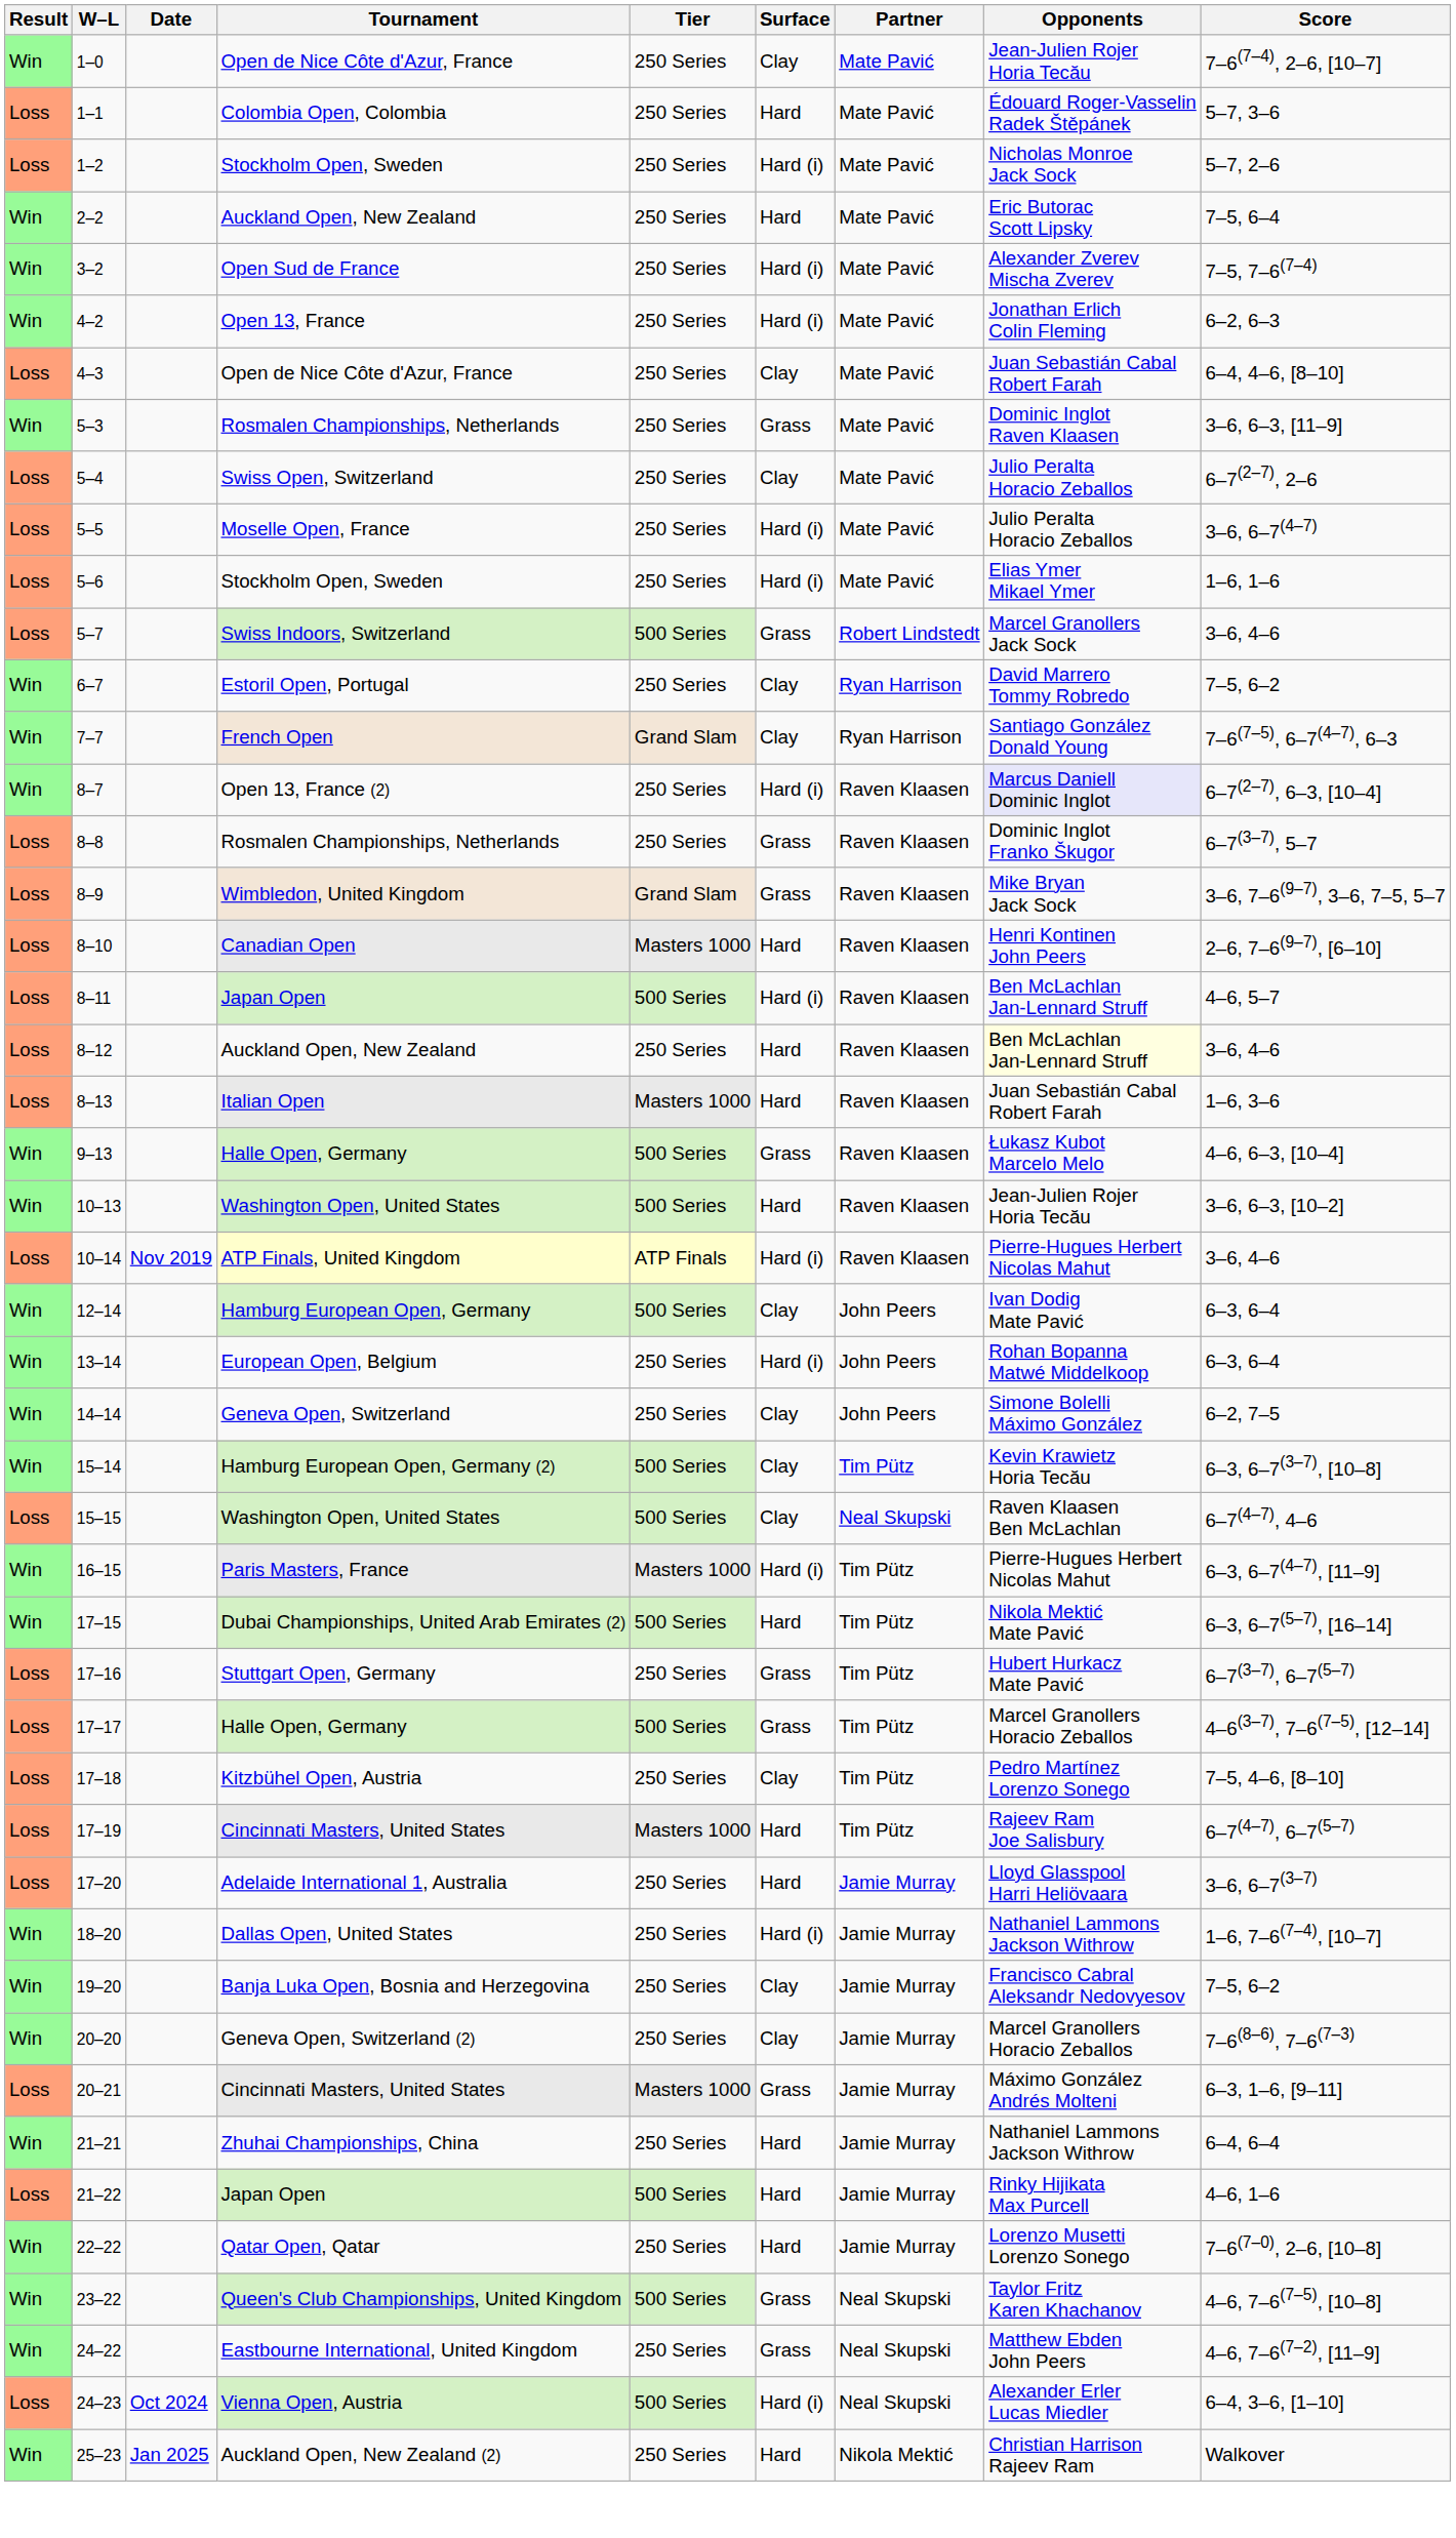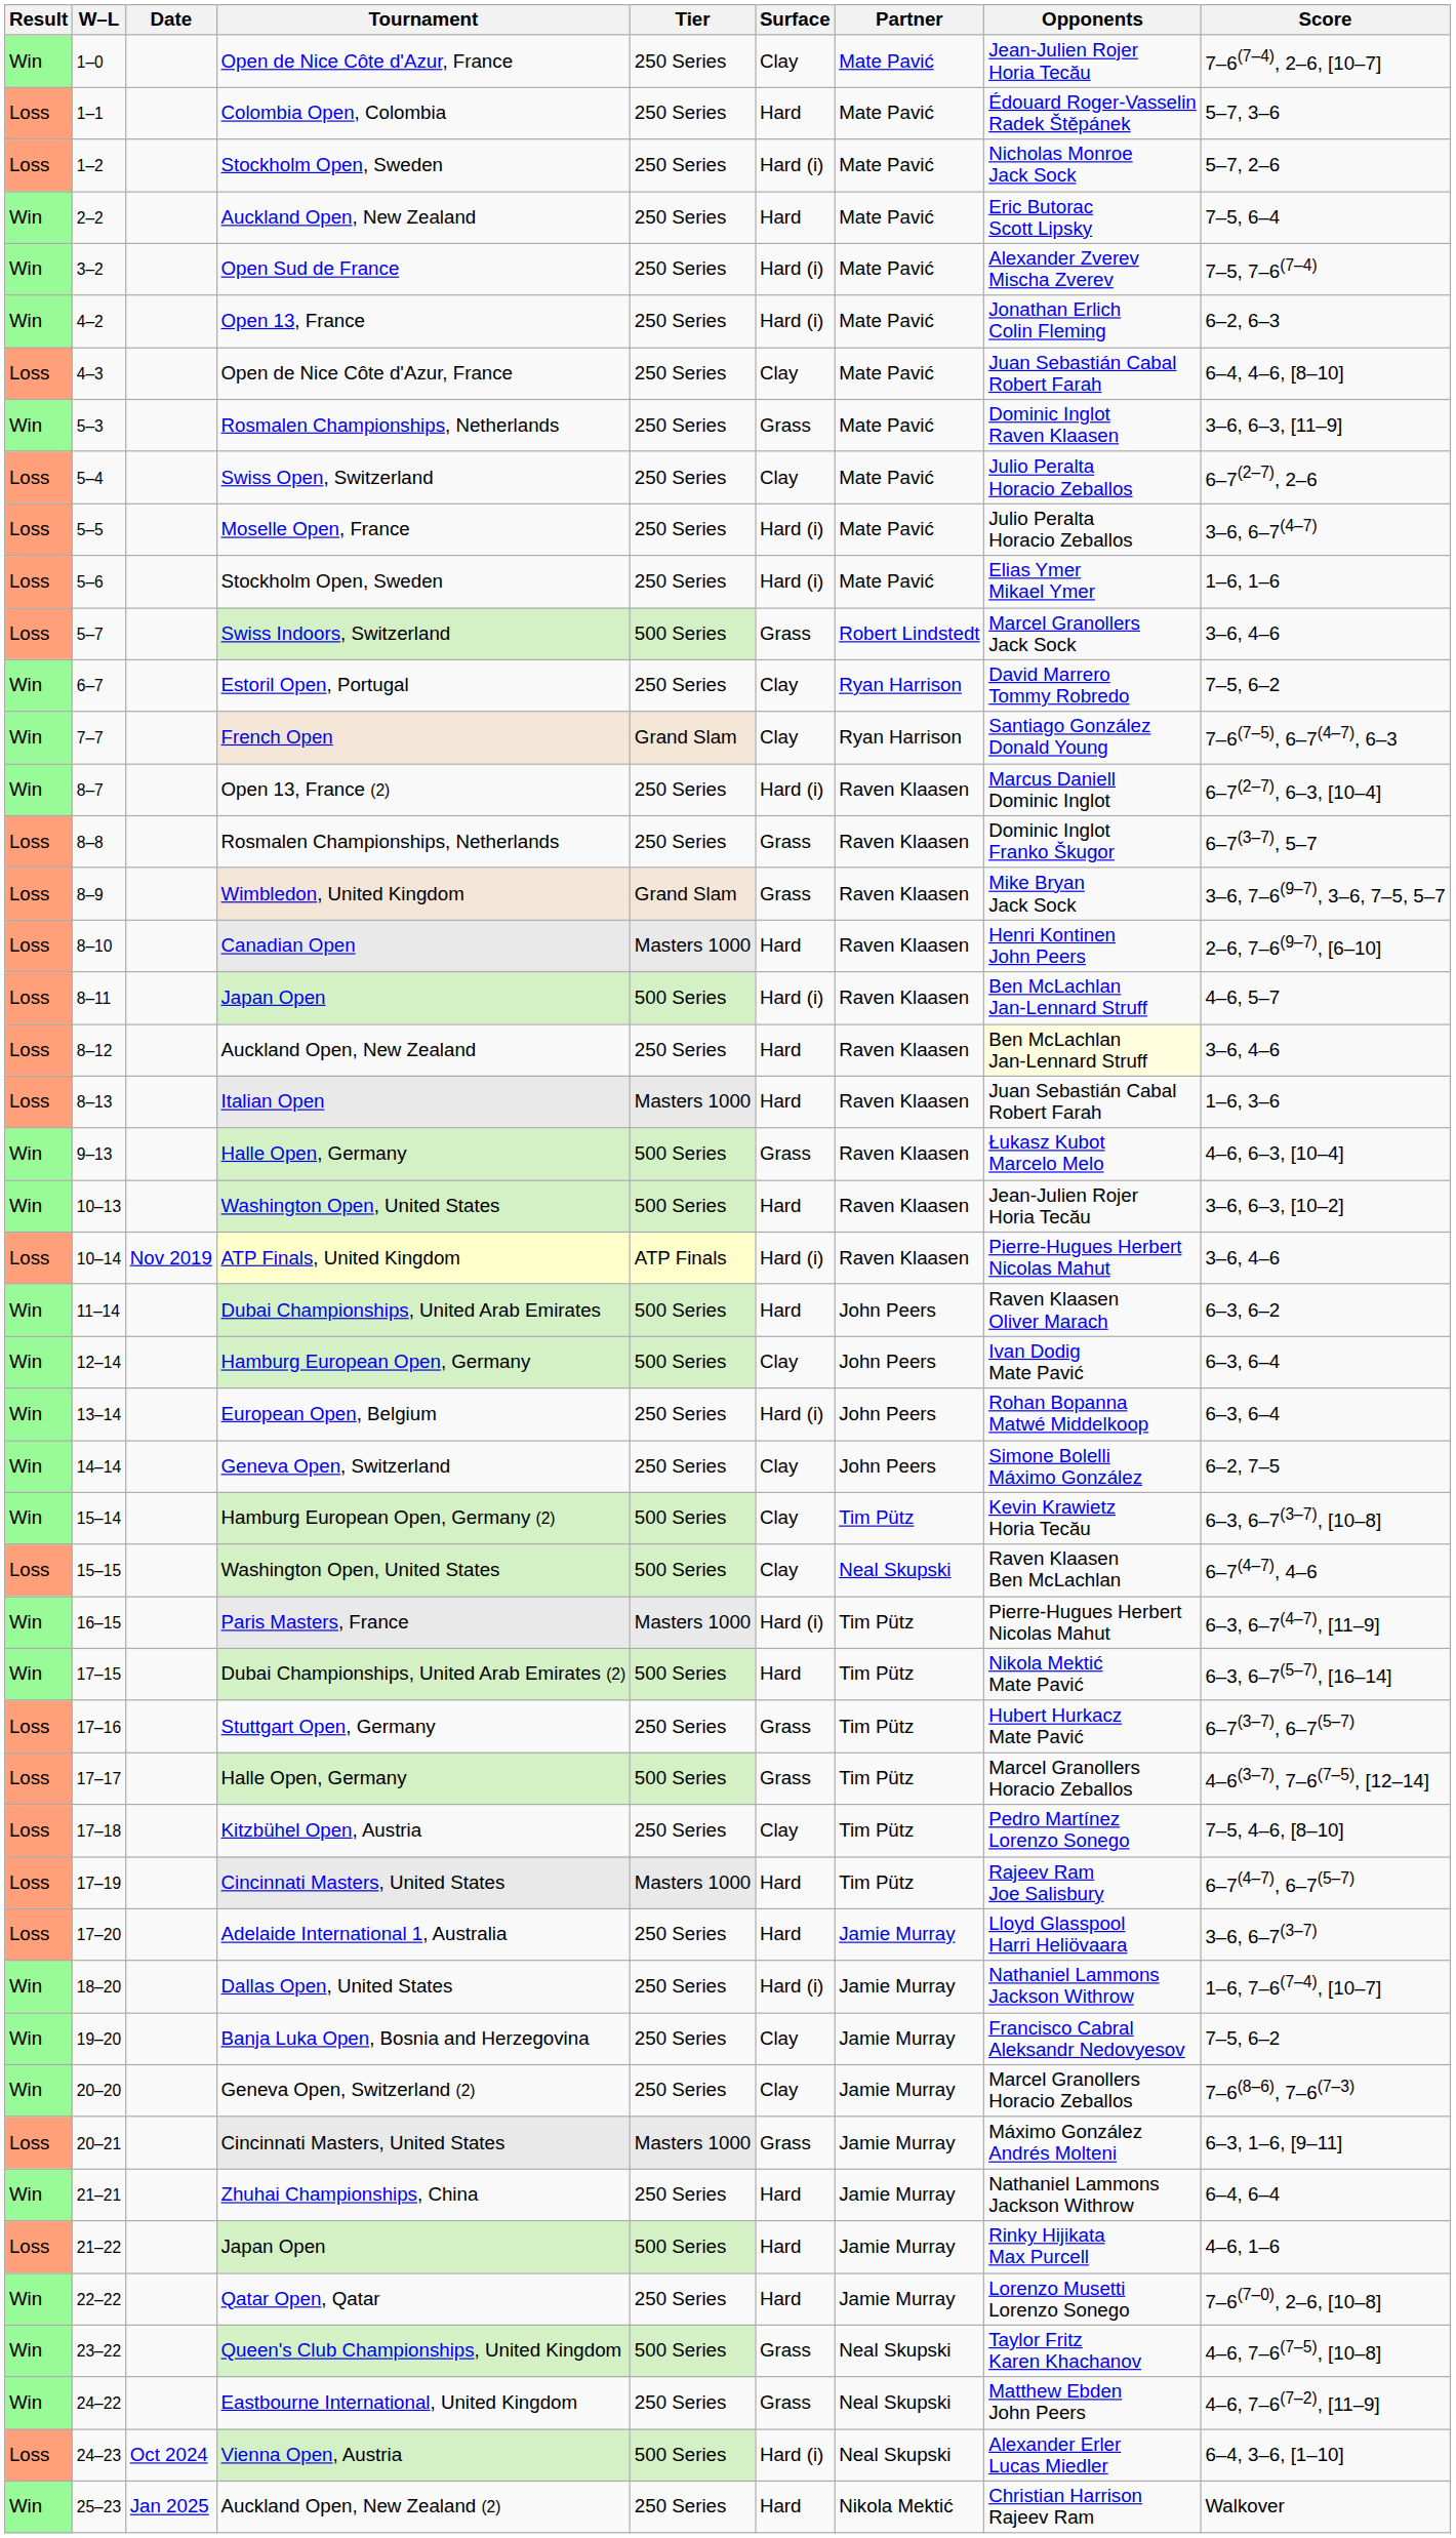8–7 | Opponents: lavender background -> no background
+ row: Win | 11–14 | Dubai Championships, United Arab Emirates | 500 Series | Hard | John Peers | Raven Klaasen Oliver Marach | 6–3, 6–2
